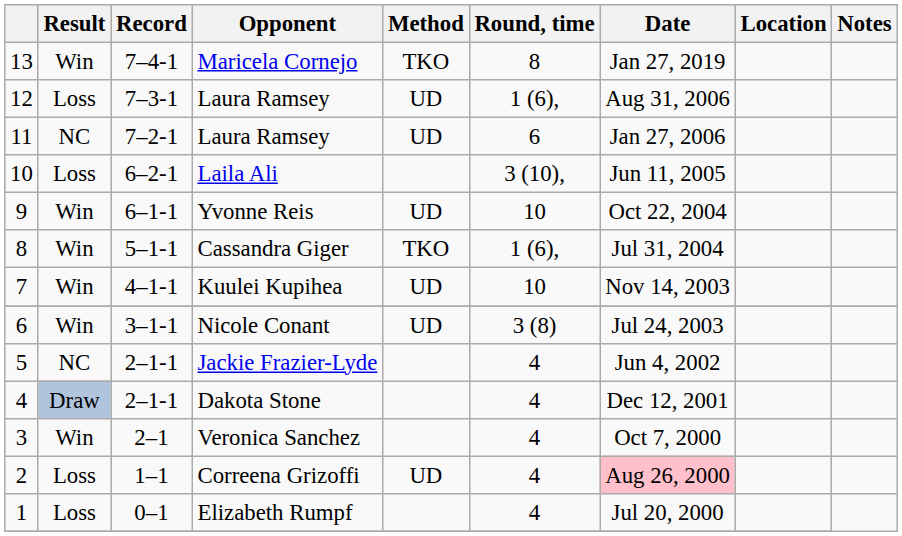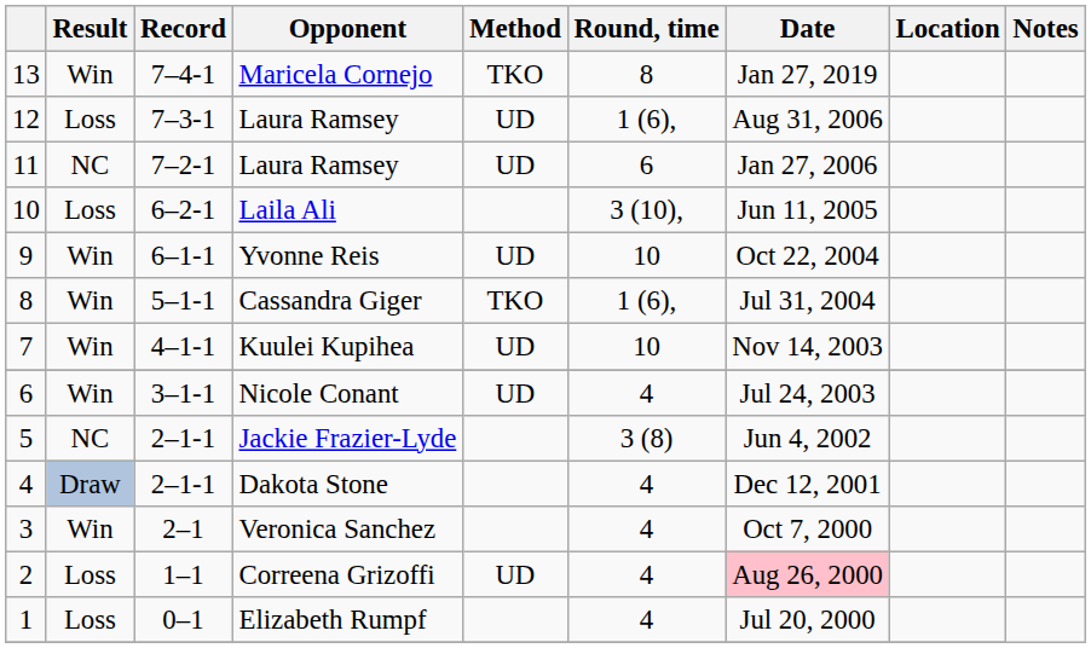Nicole Conant | Round, time: 3 (8) -> 4
Jackie Frazier-Lyde | Round, time: 4 -> 3 (8)
